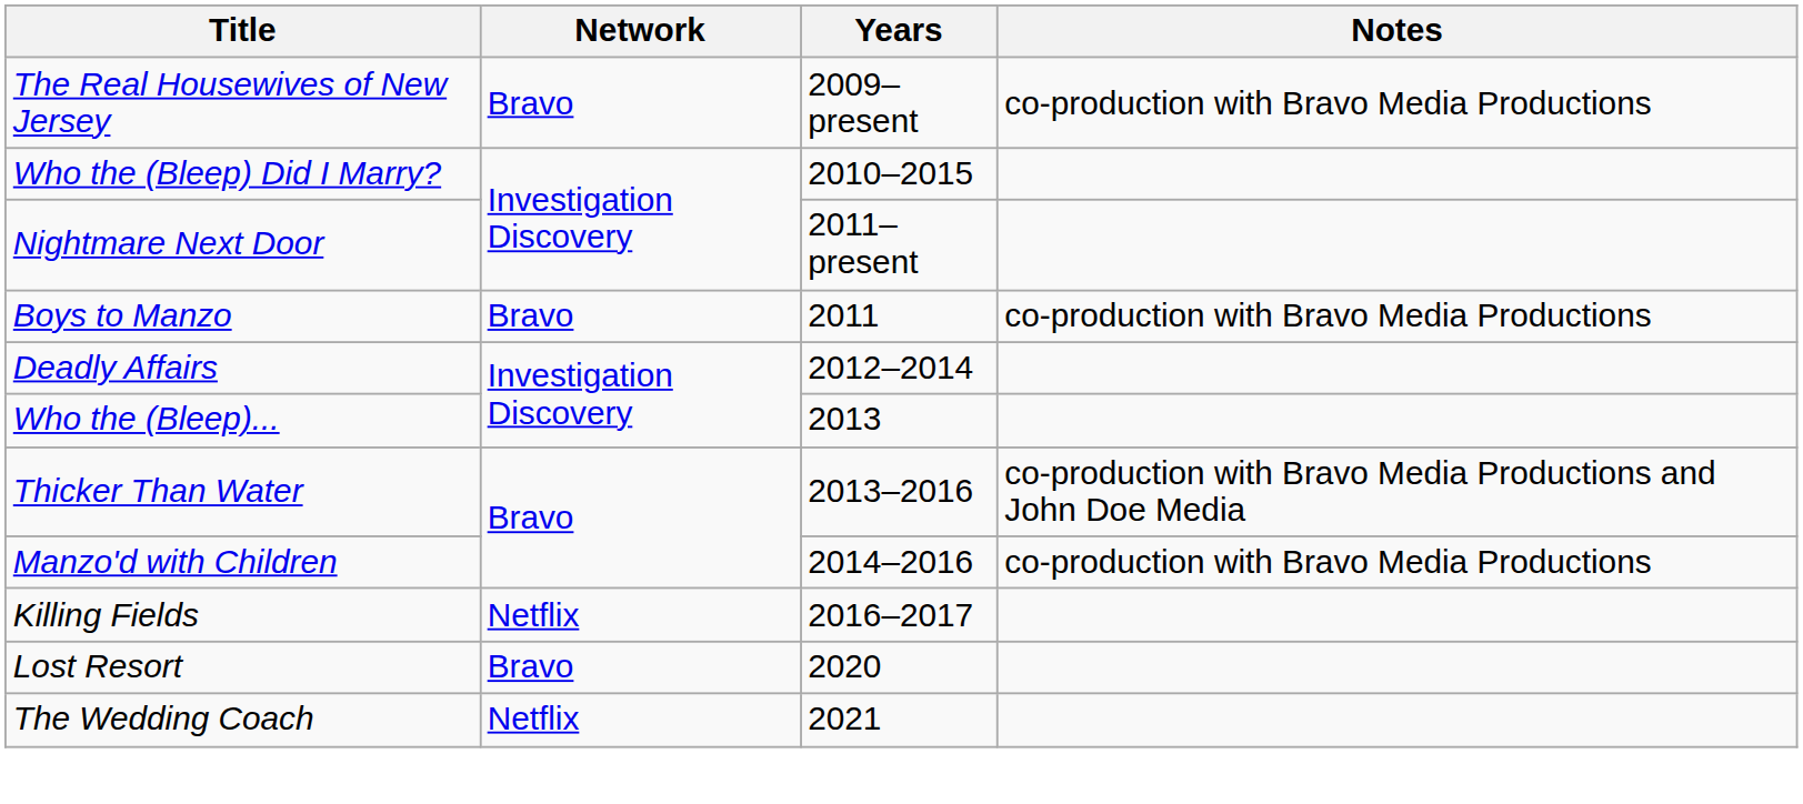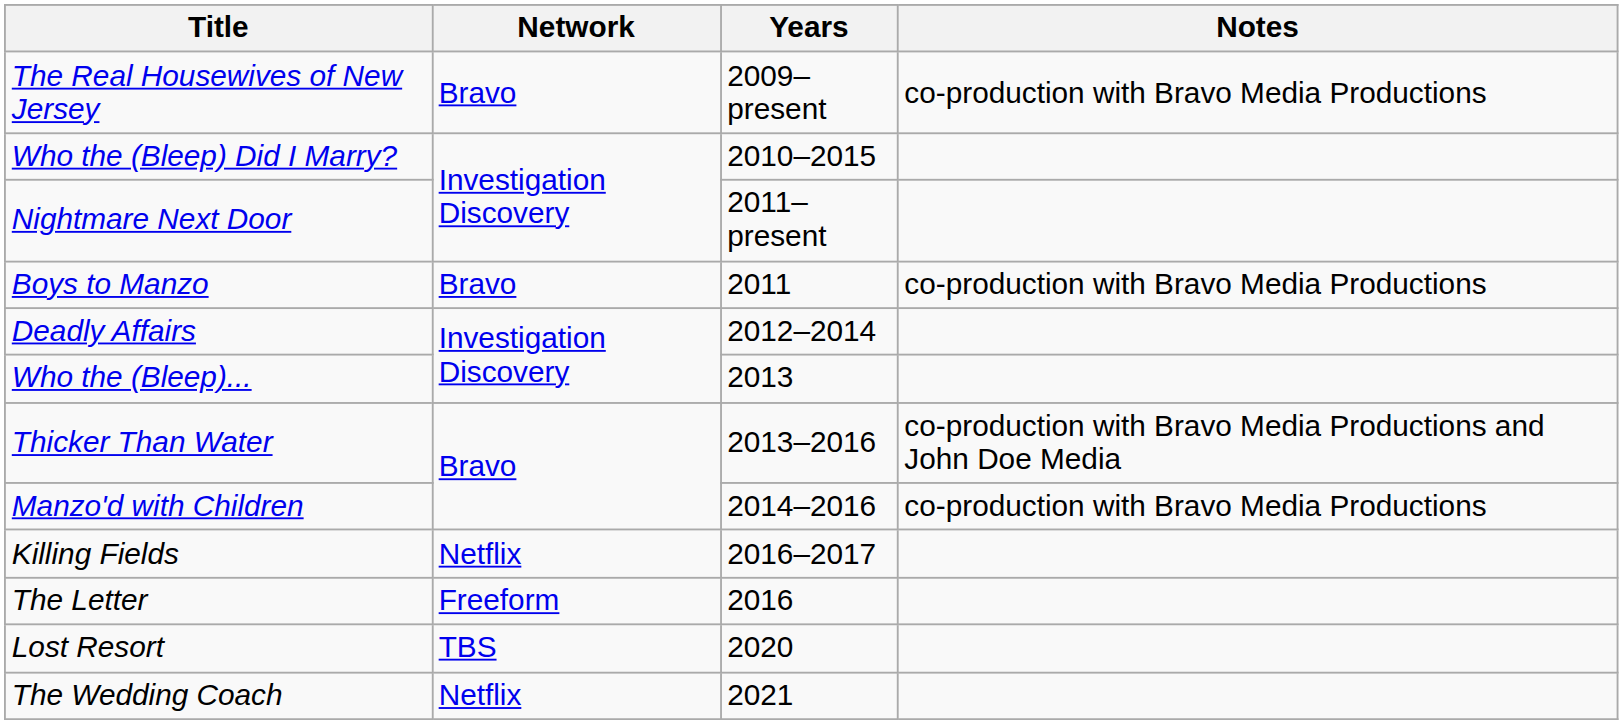+ row: The Letter | Freeform | 2016
Lost Resort | Network: Bravo -> TBS
